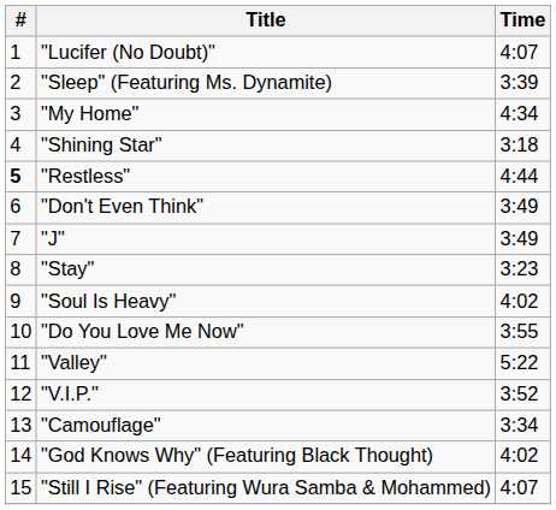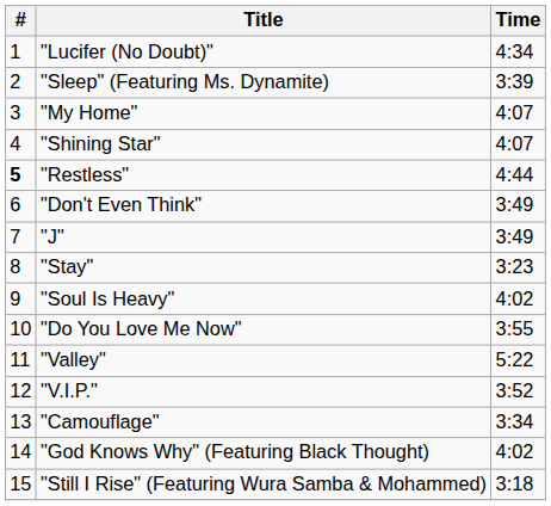"Lucifer (No Doubt)" | Time: 4:07 -> 4:34
"My Home" | Time: 4:34 -> 4:07
"Shining Star" | Time: 3:18 -> 4:07
"Still I Rise" (Featuring Wura Samba & Mohammed) | Time: 4:07 -> 3:18
